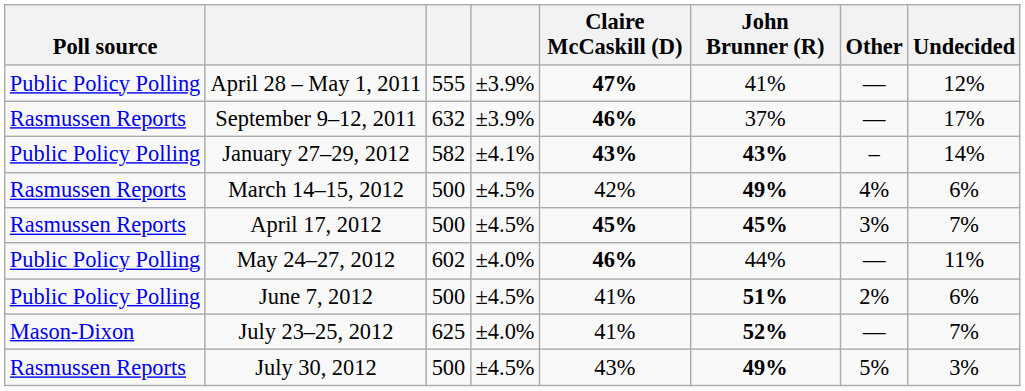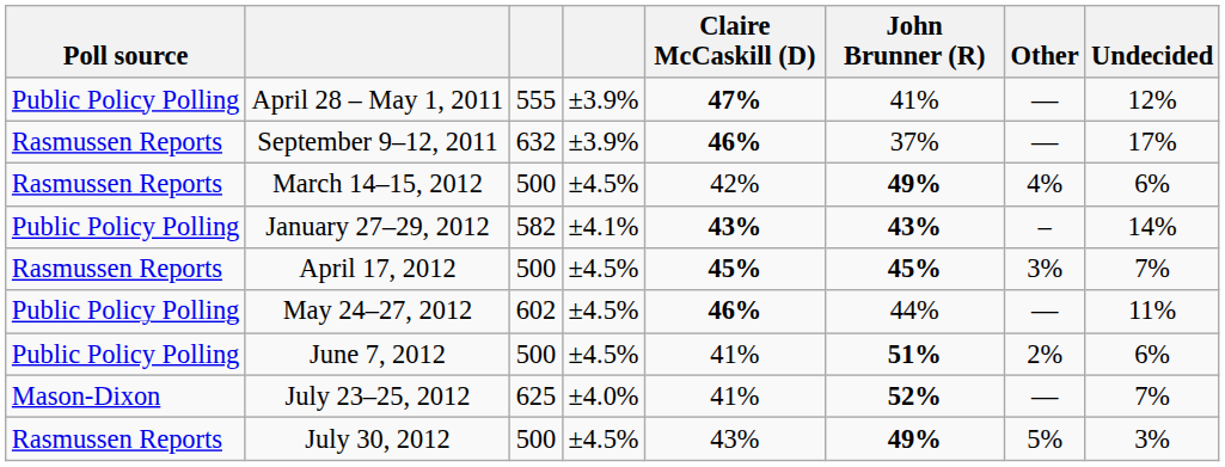rows swapped: January 27–29, 2012 <-> March 14–15, 2012
May 24–27, 2012 | column 4: ±4.0% -> ±4.5%
